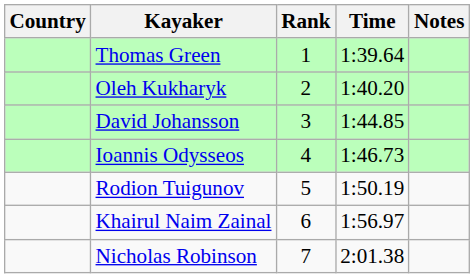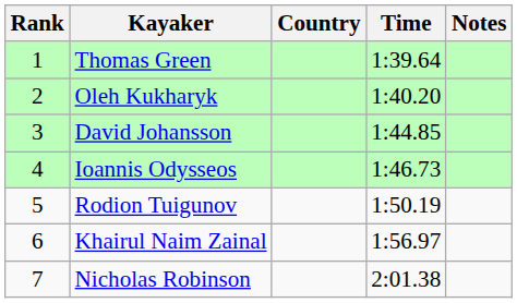columns swapped: Rank <-> Country
